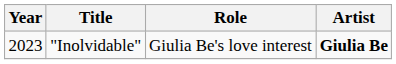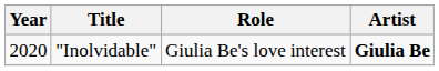"Inolvidable" | Year: 2023 -> 2020
